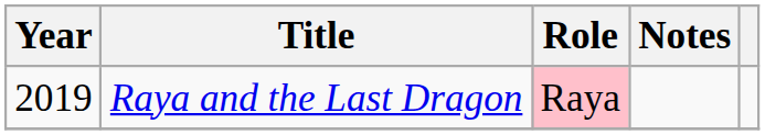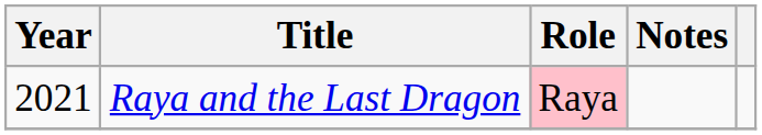Raya and the Last Dragon | Year: 2019 -> 2021
